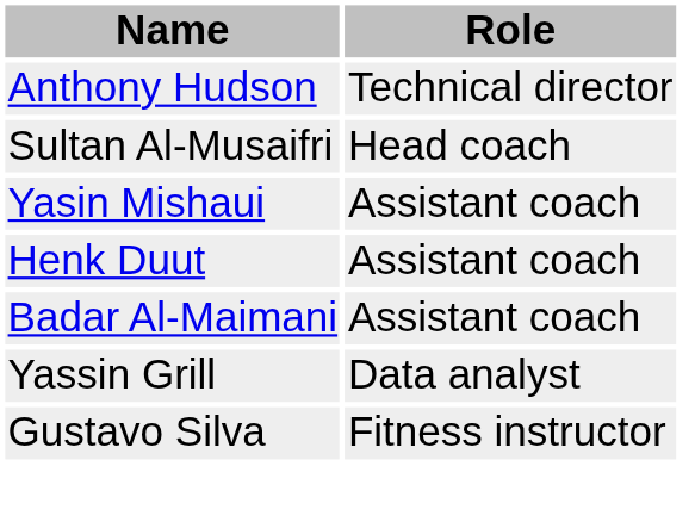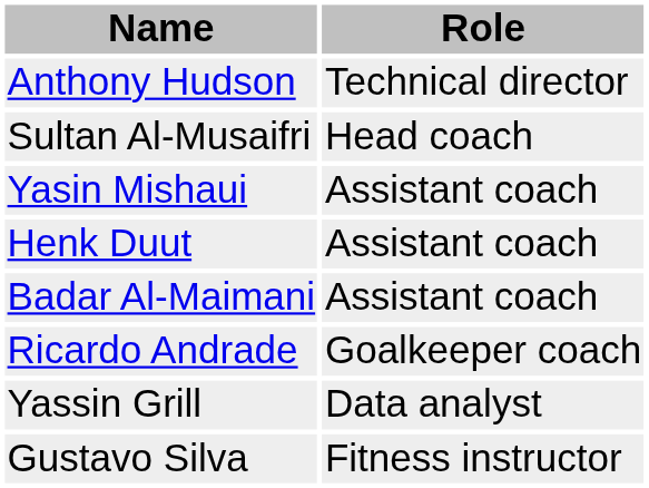+ row: Ricardo Andrade | Goalkeeper coach
